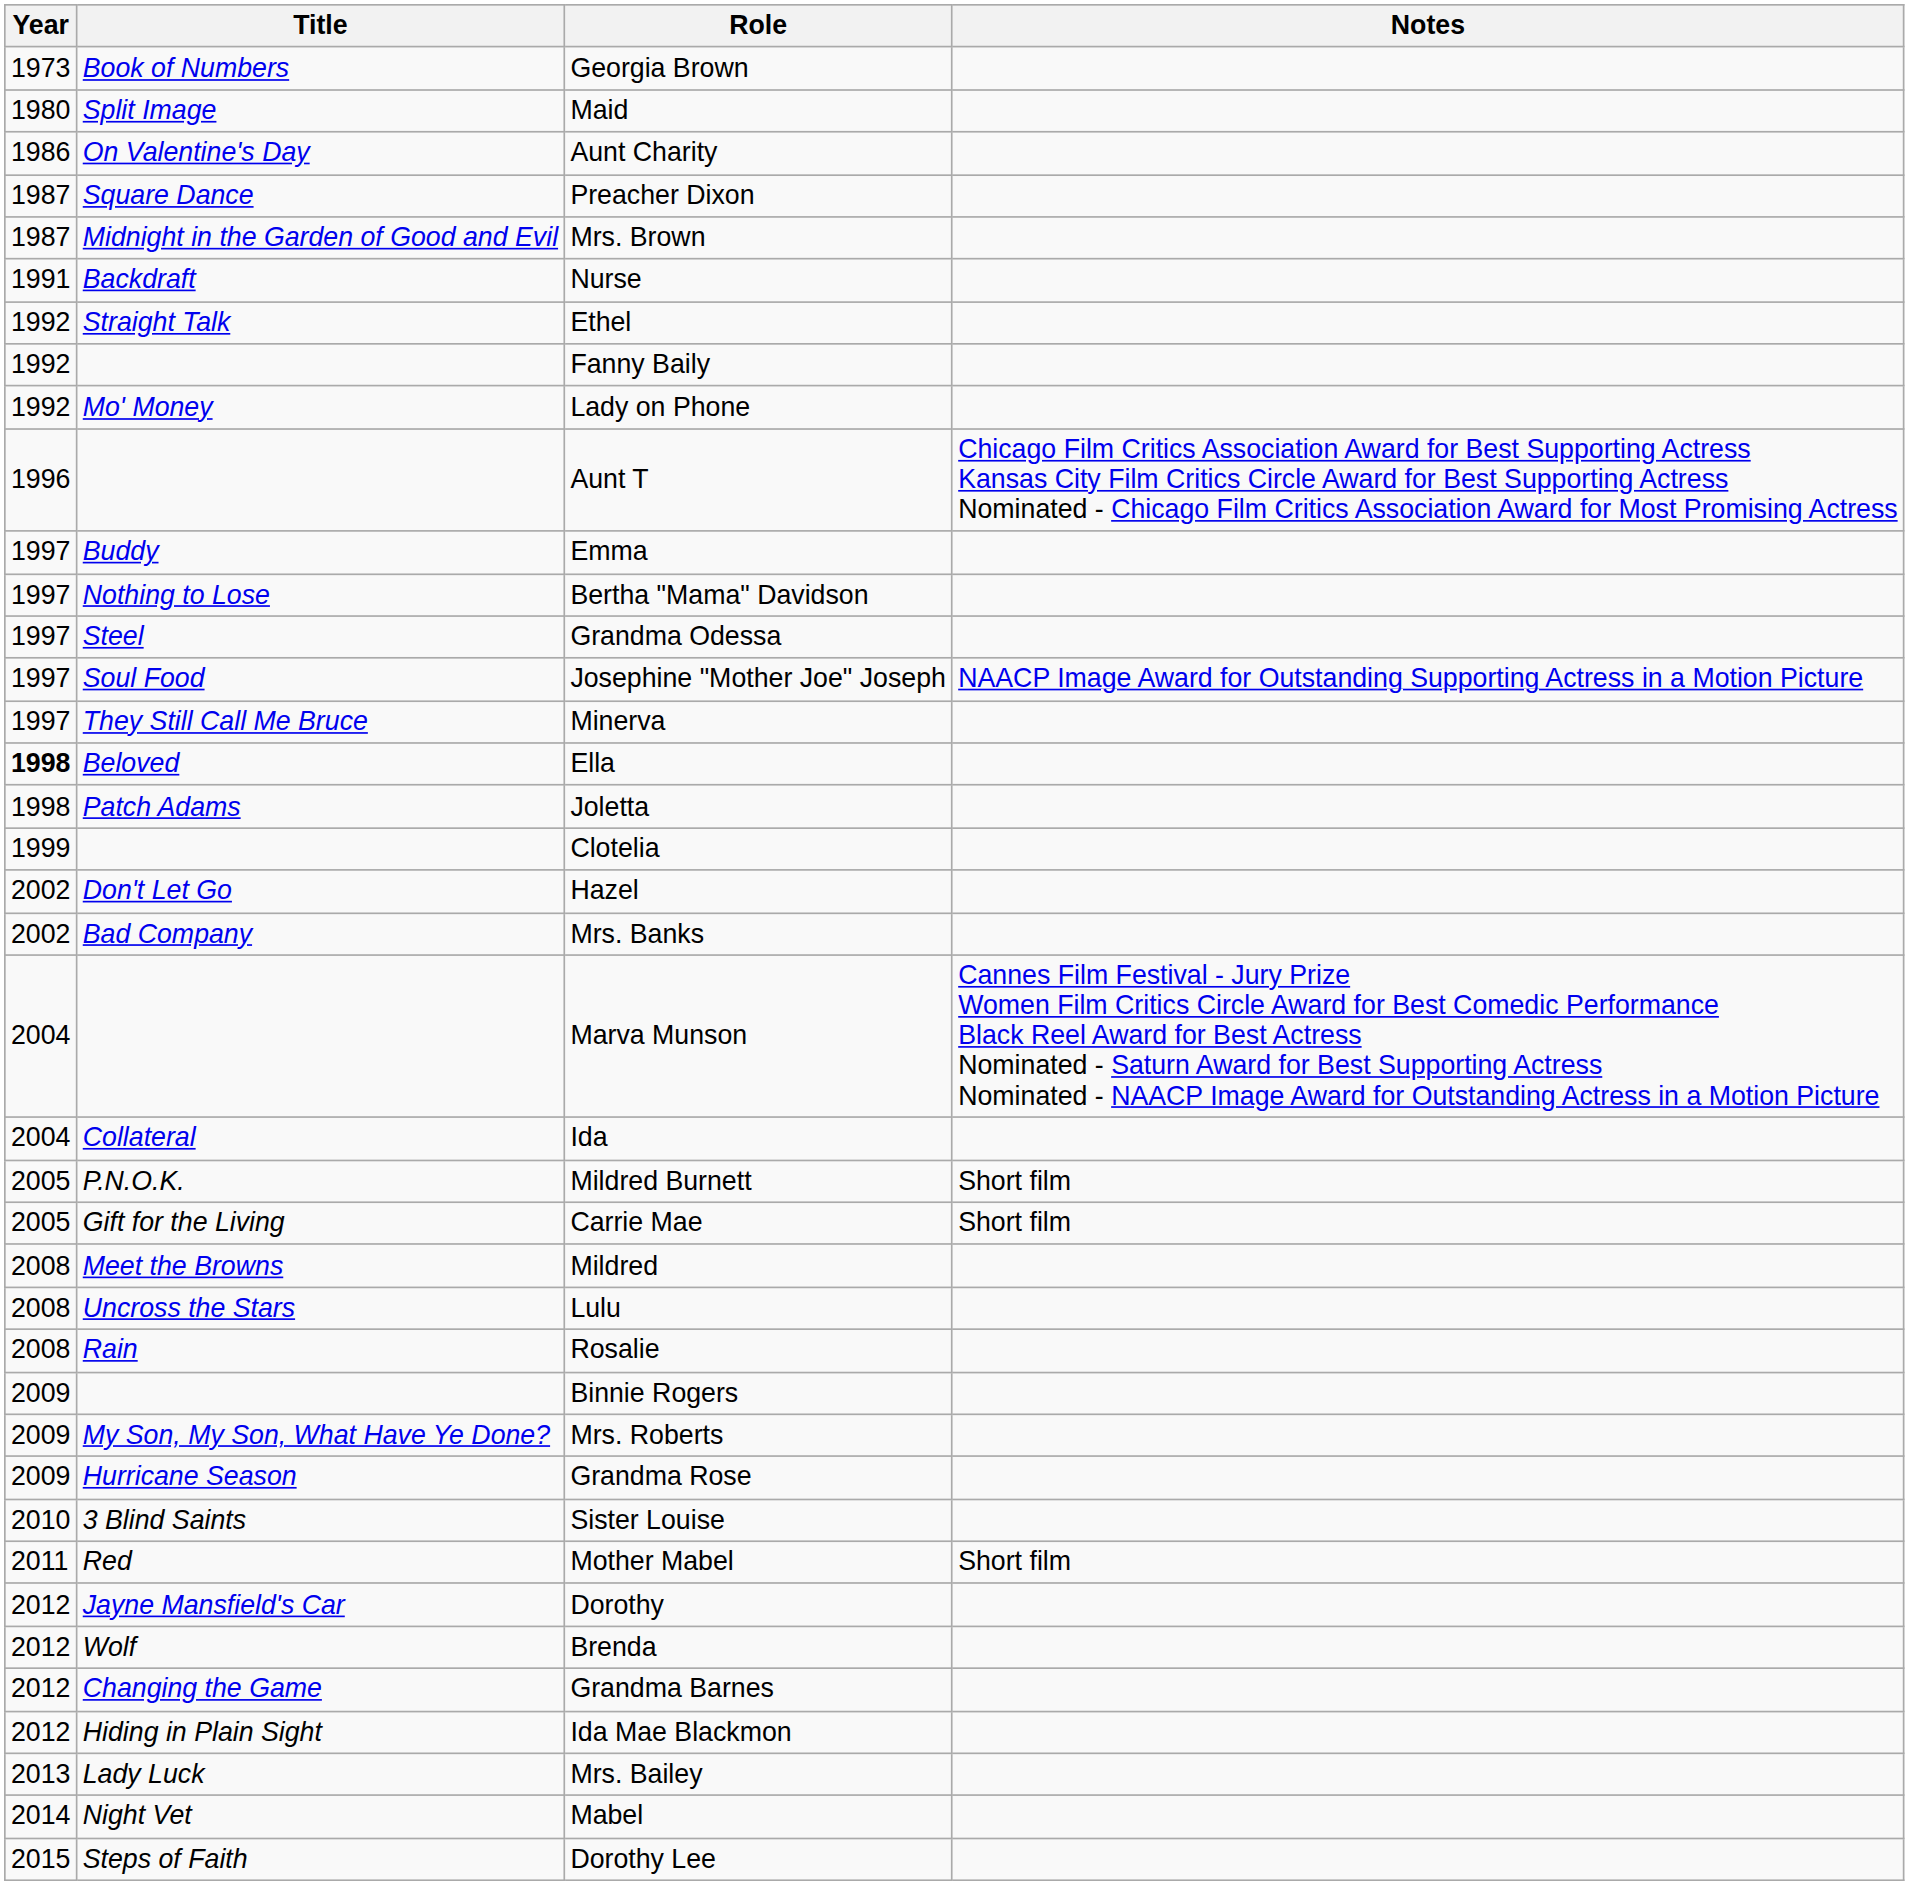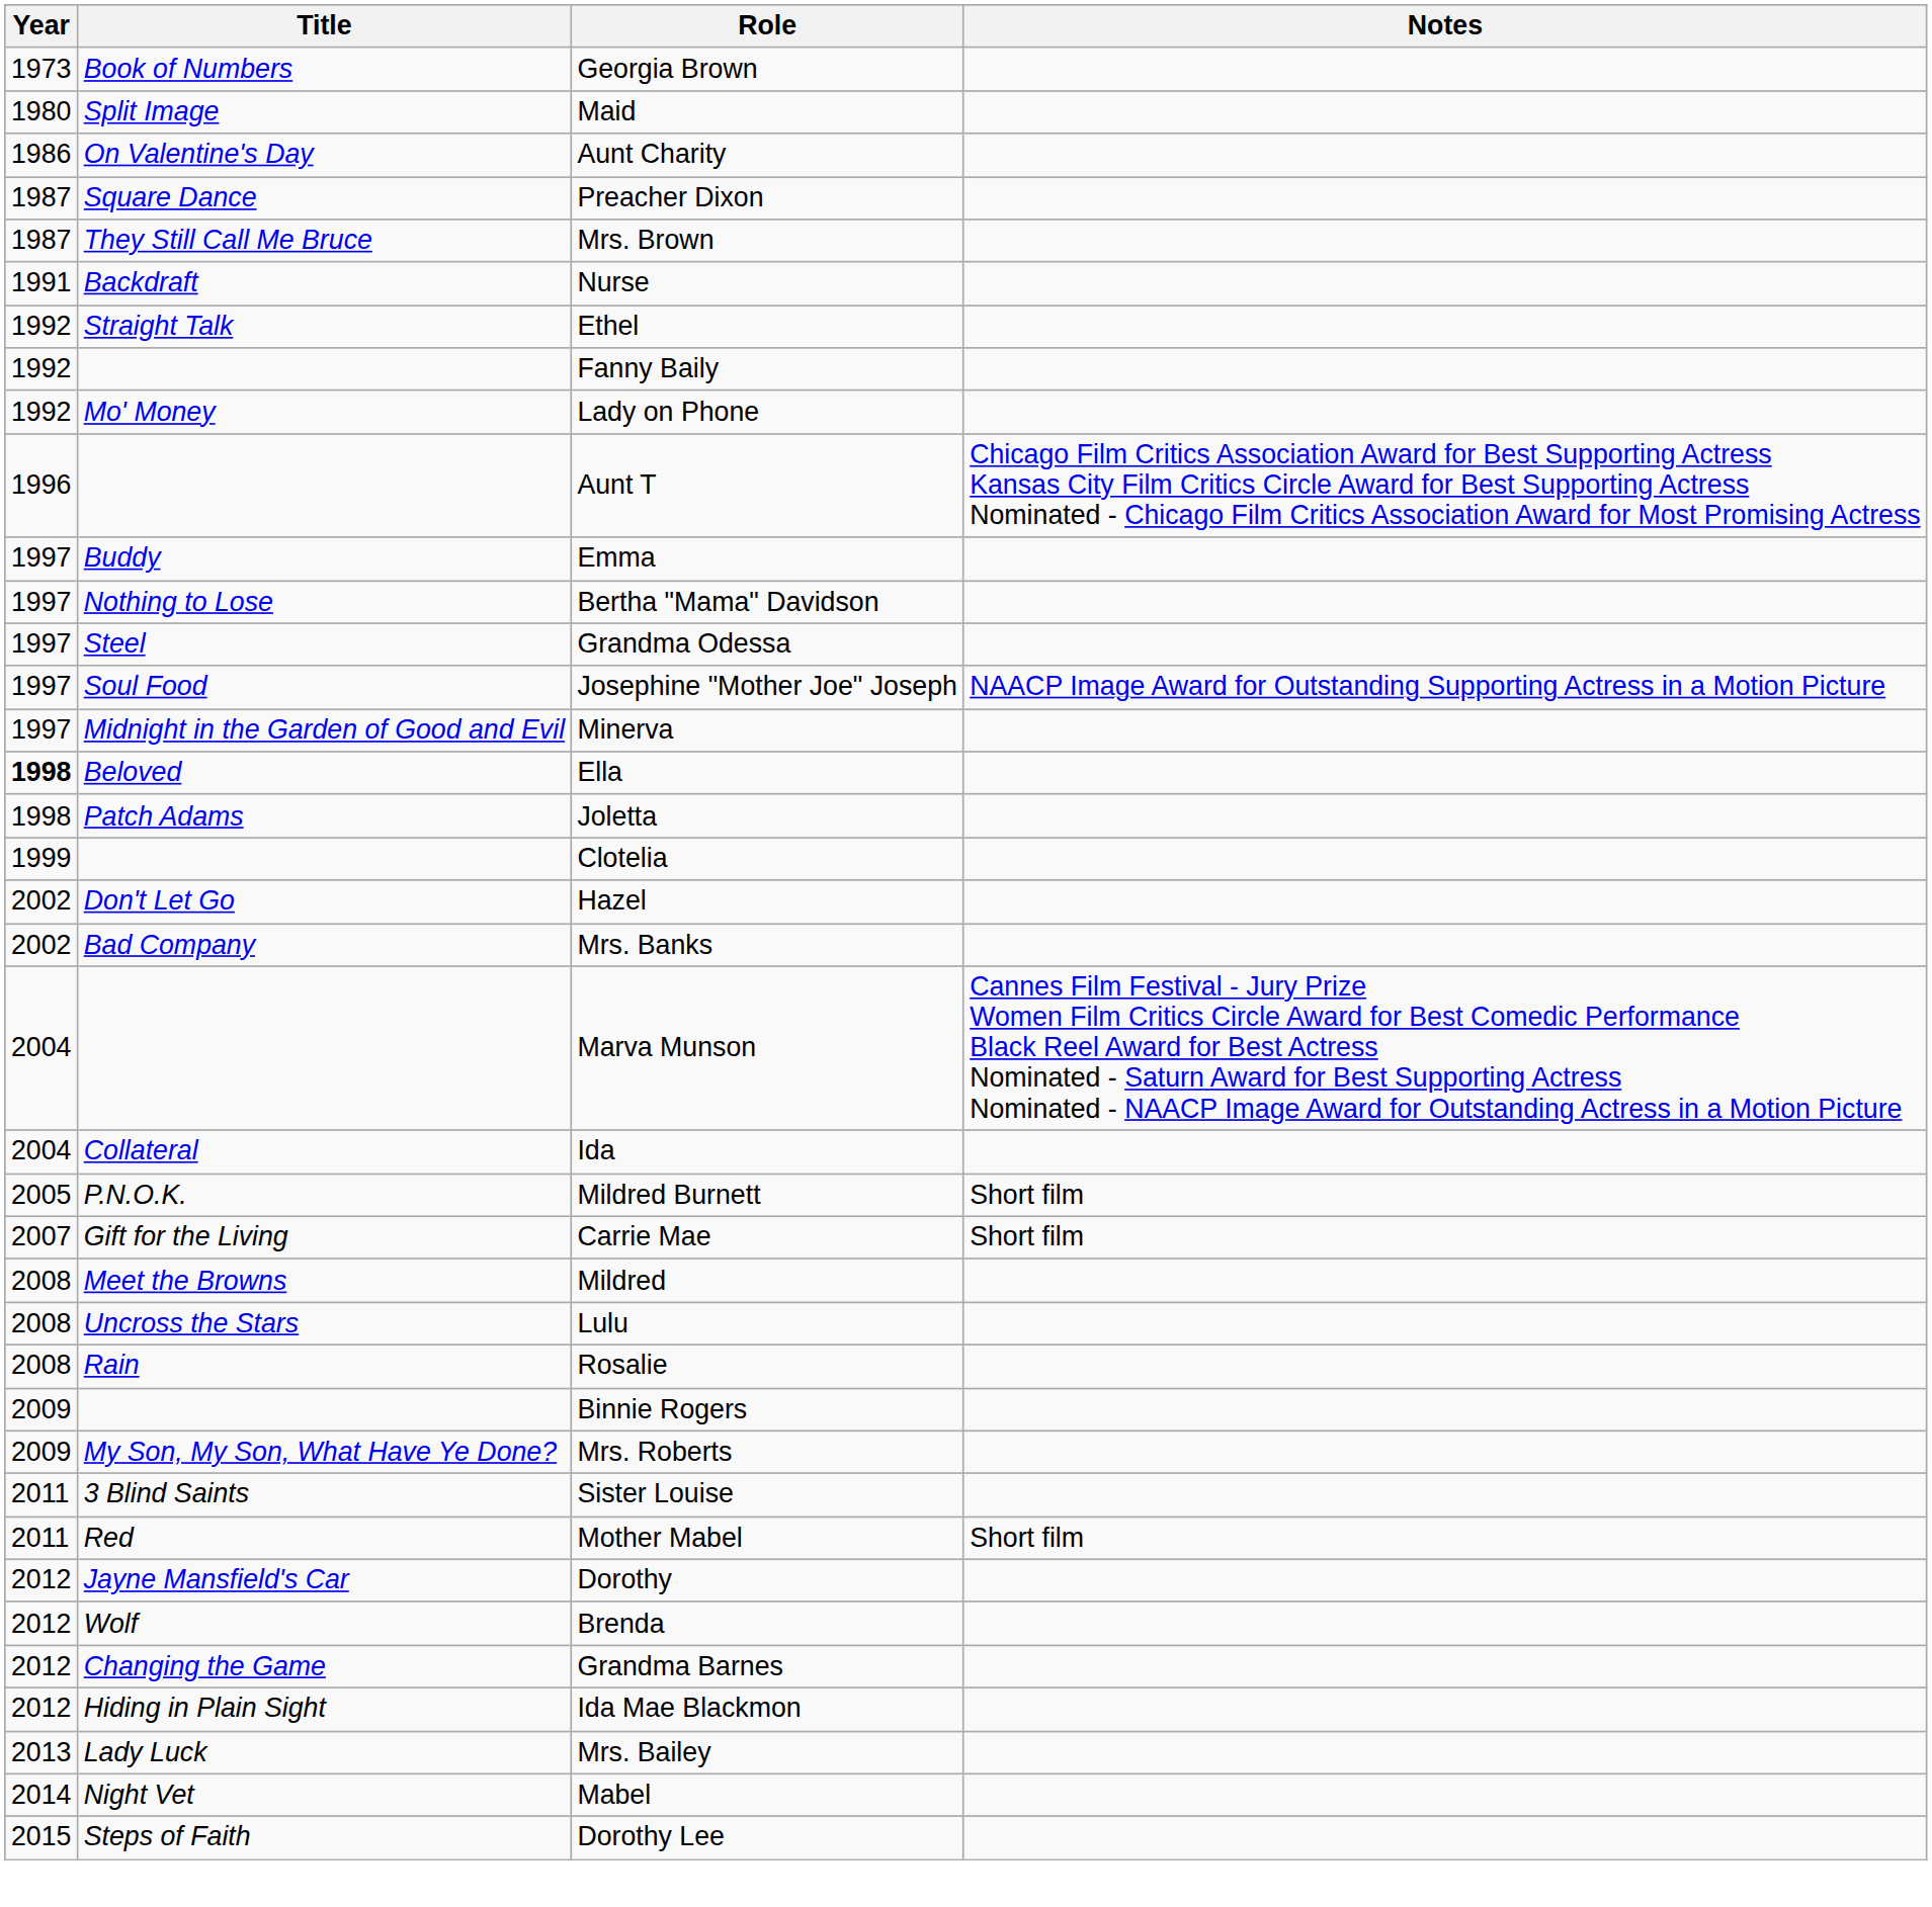Mrs. Brown | Title: Midnight in the Garden of Good and Evil -> They Still Call Me Bruce
Minerva | Title: They Still Call Me Bruce -> Midnight in the Garden of Good and Evil
Carrie Mae | Year: 2005 -> 2007
- row: 2009 | Hurricane Season | Grandma Rose
Sister Louise | Year: 2010 -> 2011
